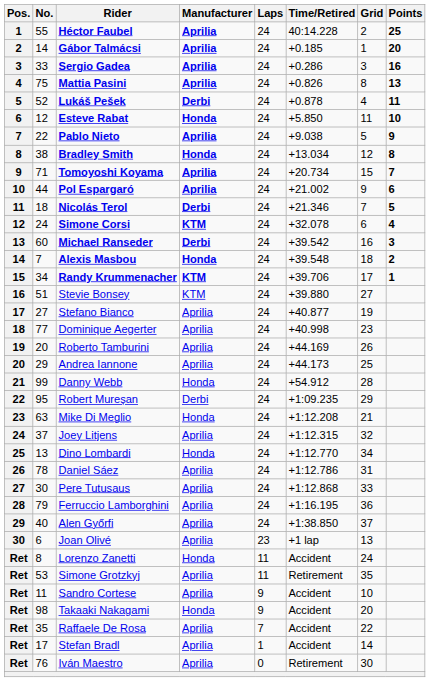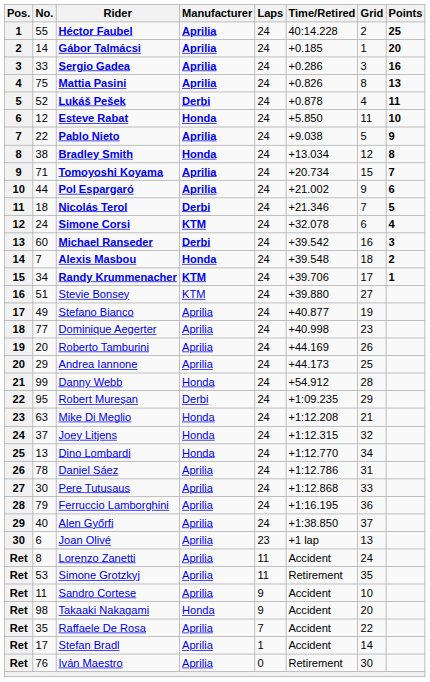Stefano Bianco | No.: 27 -> 49
Joey Litjens | Manufacturer: Aprilia -> Honda
Lorenzo Zanetti | Manufacturer: Honda -> Aprilia
